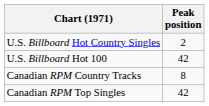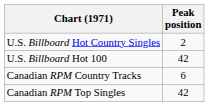Canadian RPM Country Tracks | Peak position: 8 -> 6
